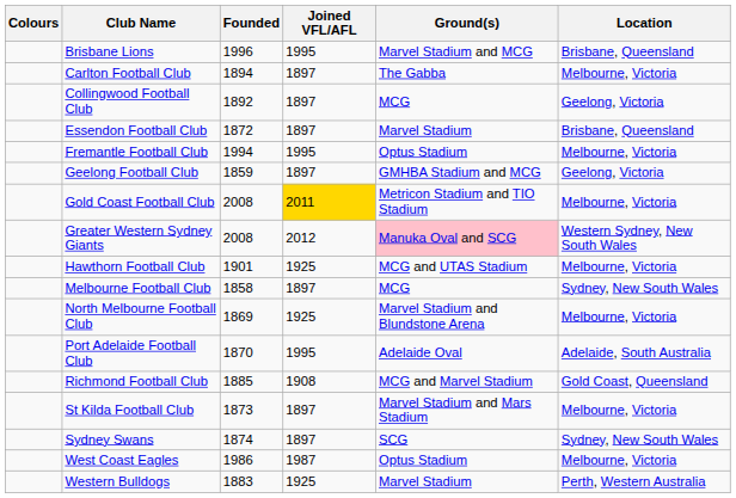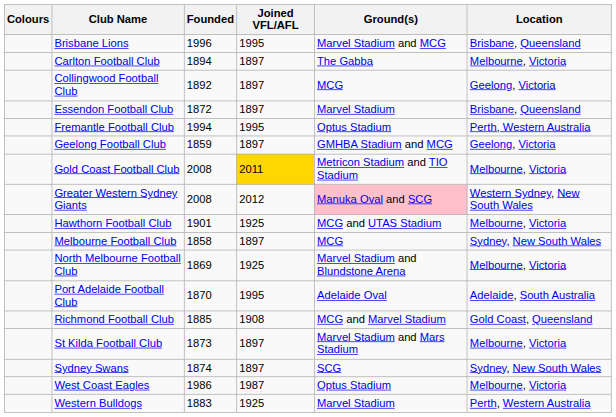Fremantle Football Club | Location: Melbourne, Victoria -> Perth, Western Australia
